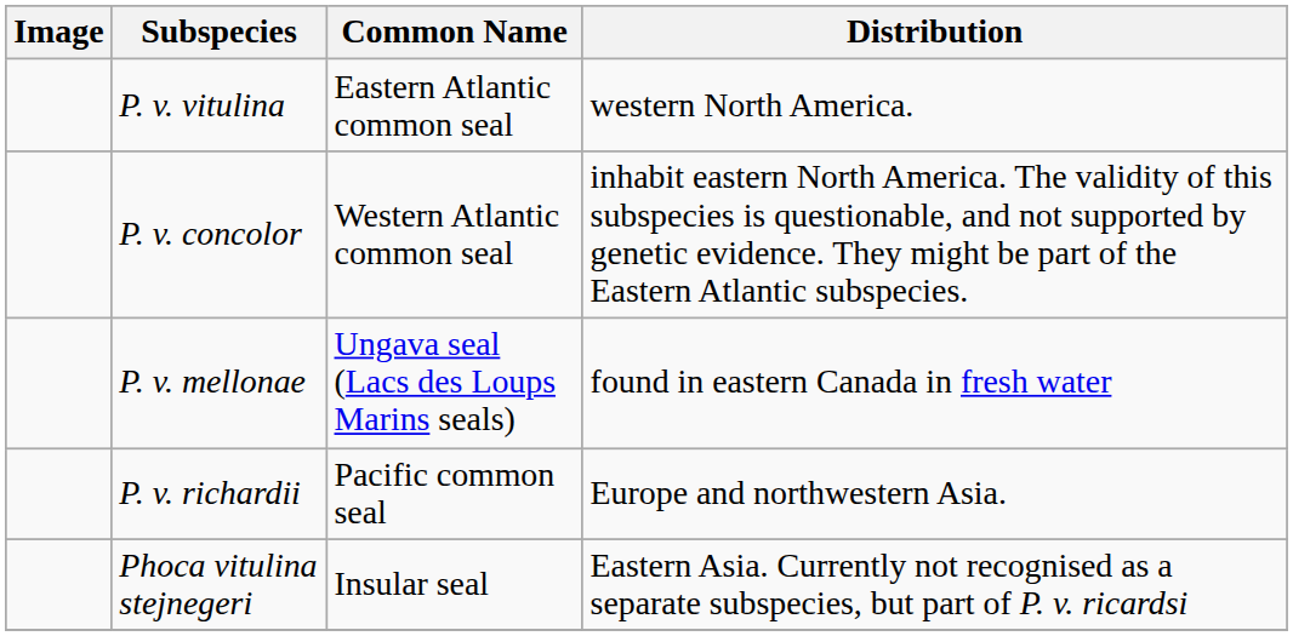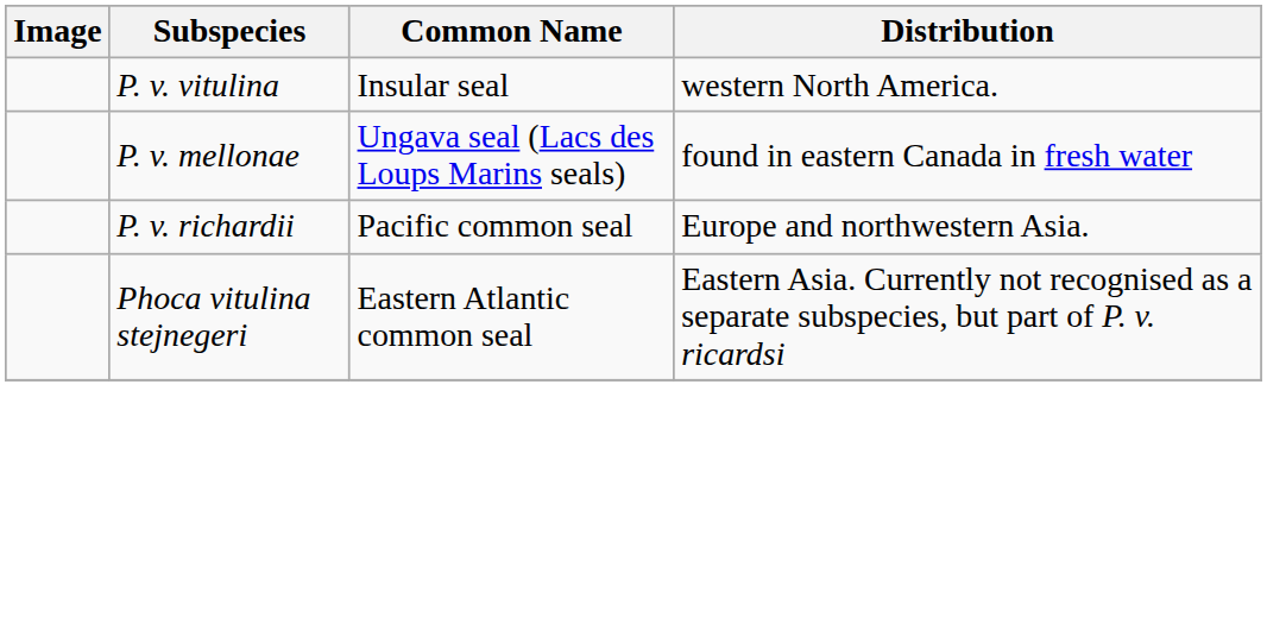P. v. vitulina | Common Name: Eastern Atlantic common seal -> Insular seal
- row: P. v. concolor | Western Atlantic common seal | inhabit eastern North America. The validity of this subspecies is questionable, and not supported by genetic evidence. They might be part of the Eastern Atlantic subspecies.
Phoca vitulina stejnegeri | Common Name: Insular seal -> Eastern Atlantic common seal
